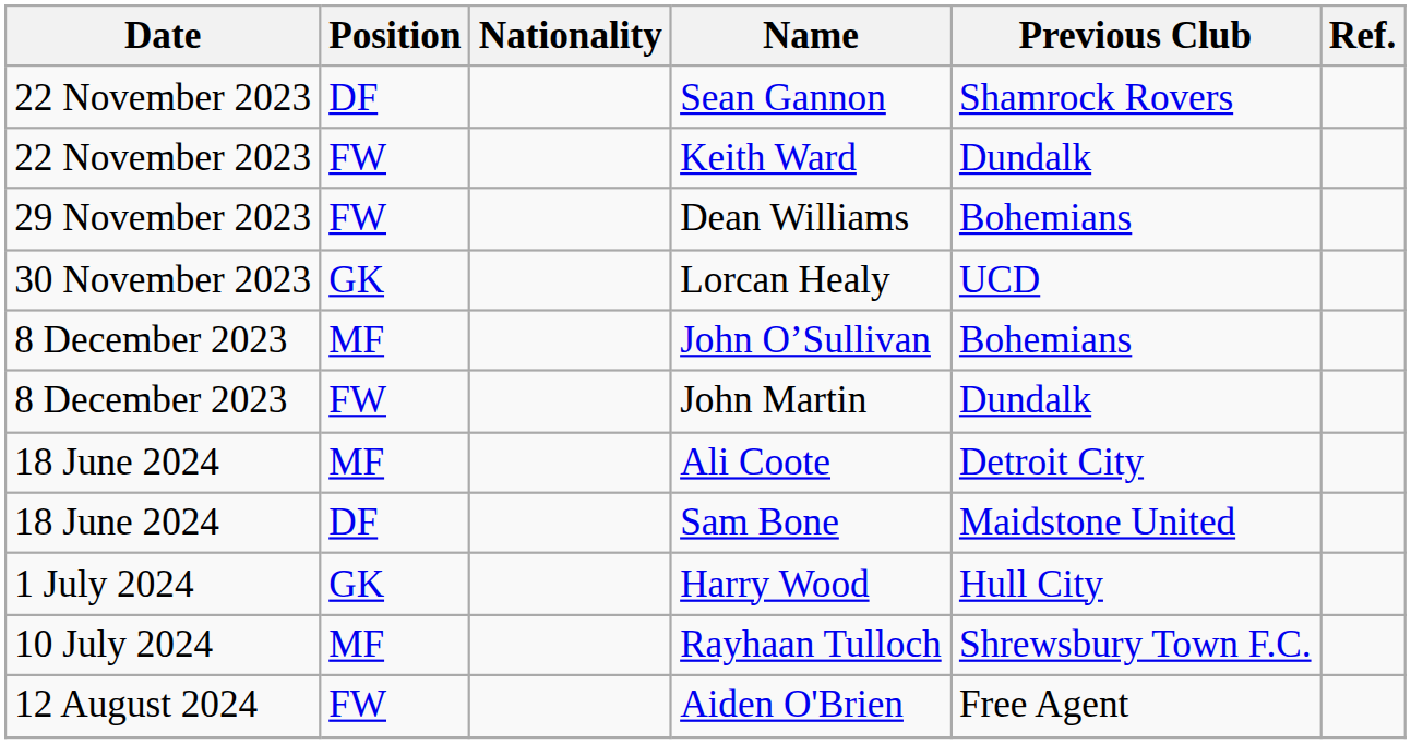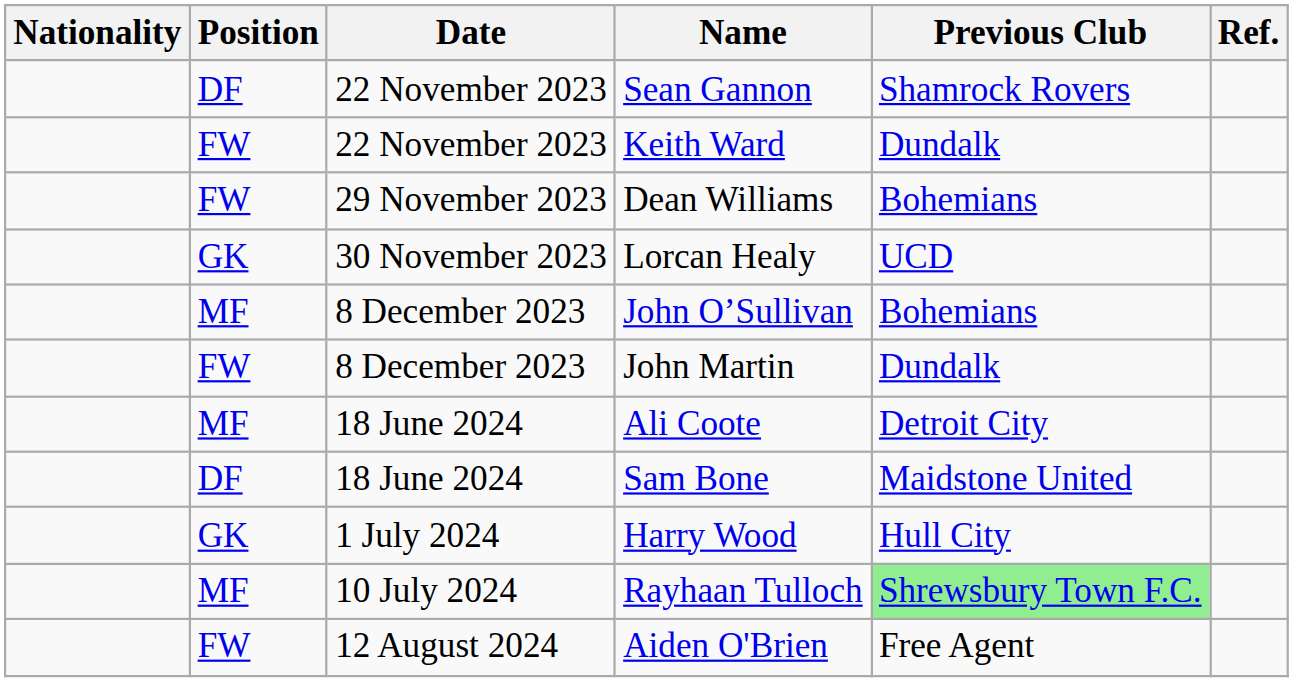columns swapped: Date <-> Nationality
Rayhaan Tulloch | Previous Club: no background -> lightgreen background
